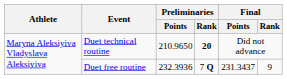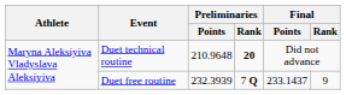Duet technical routine | Preliminaries / Points: 210.9650 -> 210.9648
Duet free routine | Preliminaries / Points: 232.3936 -> 232.3939
Duet free routine | Final / Points: 231.3437 -> 233.1437
